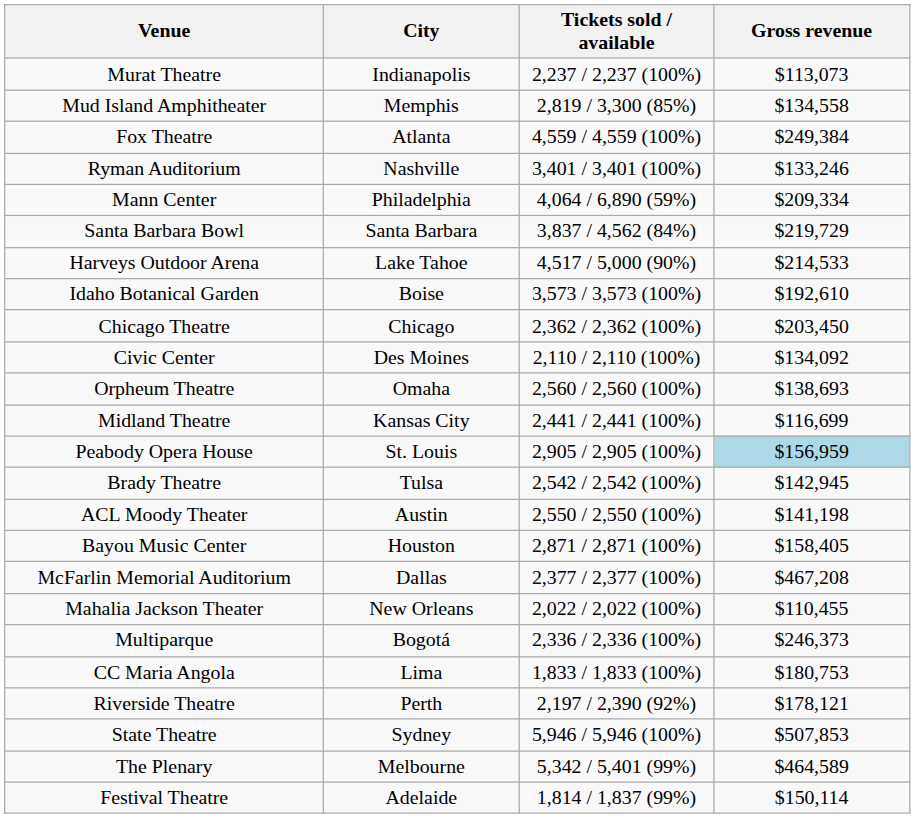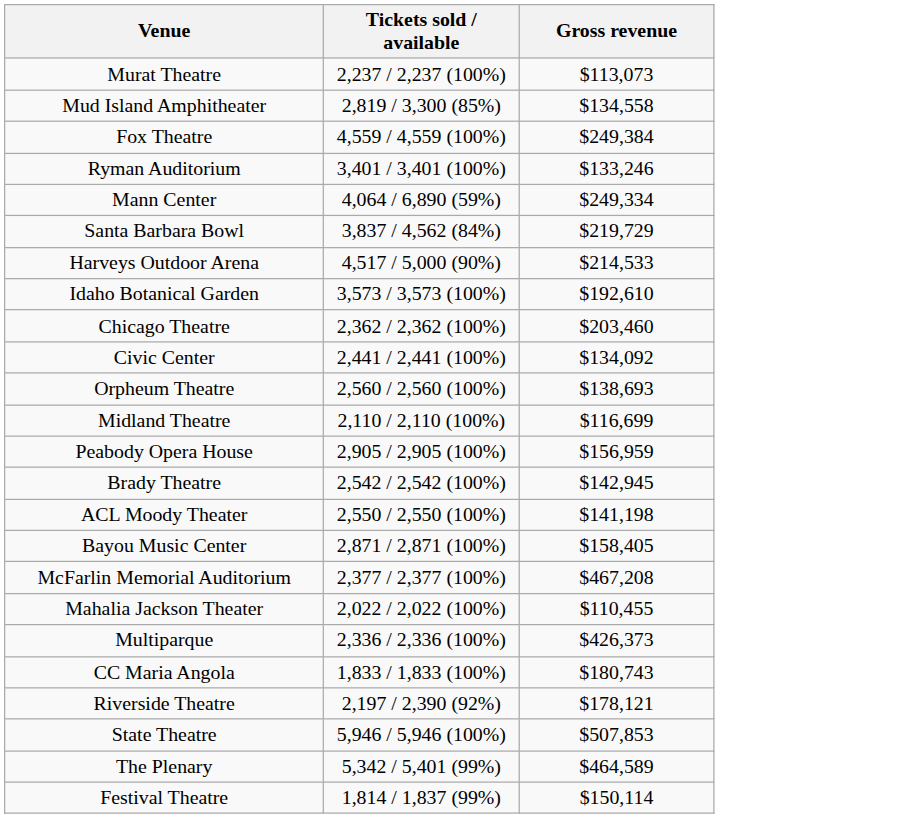- column: City | Indianapolis | Memphis | Atlanta | Nashville | Philadelphia | Santa Barbara | Lake Tahoe | Boise | Chicago | Des Moines | Omaha | Kansas City | St. Louis | Tulsa | Austin | Houston | Dallas | New Orleans | Bogotá | Lima | Perth | Sydney | Melbourne | Adelaide
Mann Center | Gross revenue: $209,334 -> $249,334
Chicago Theatre | Gross revenue: $203,450 -> $203,460
Civic Center | Tickets sold / available: 2,110 / 2,110 (100%) -> 2,441 / 2,441 (100%)
Midland Theatre | Tickets sold / available: 2,441 / 2,441 (100%) -> 2,110 / 2,110 (100%)
Peabody Opera House | Gross revenue: lightblue background -> no background
Multiparque | Gross revenue: $246,373 -> $426,373
CC Maria Angola | Gross revenue: $180,753 -> $180,743
